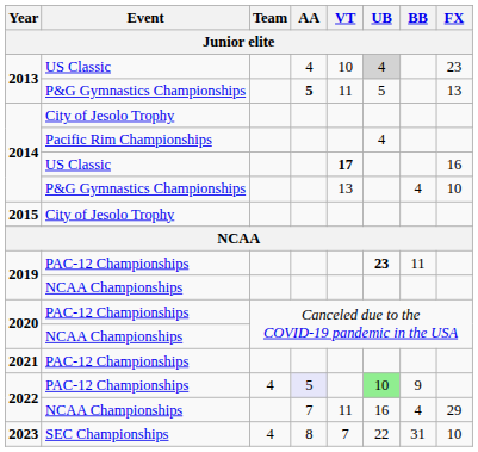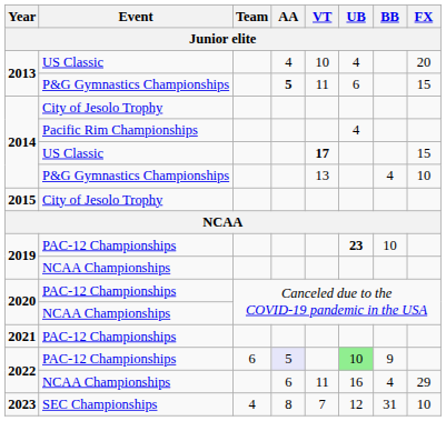2013 / US Classic | UB: lightgrey background -> no background
2013 / US Classic | FX: 23 -> 20
2013 / P&G Gymnastics Championships | UB: 5 -> 6
2013 / P&G Gymnastics Championships | FX: 13 -> 15
2014 / US Classic | FX: 16 -> 15
2019 / PAC-12 Championships | BB: 11 -> 10
2022 / PAC-12 Championships | Team: 4 -> 6
2022 / NCAA Championships | AA: 7 -> 6
2023 | UB: 22 -> 12
